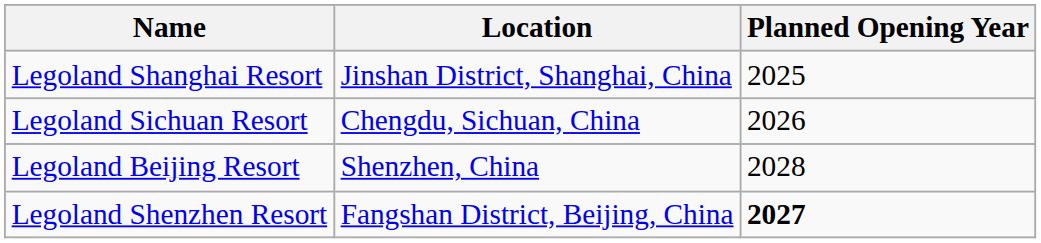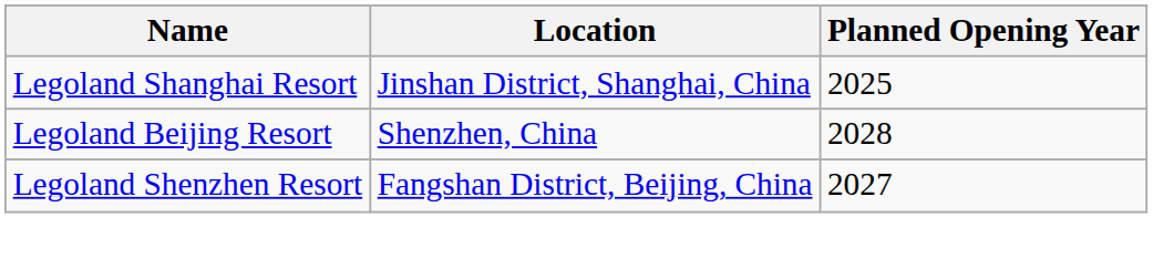- row: Legoland Sichuan Resort | Chengdu, Sichuan, China | 2026
Legoland Shenzhen Resort | Planned Opening Year: bold -> normal
